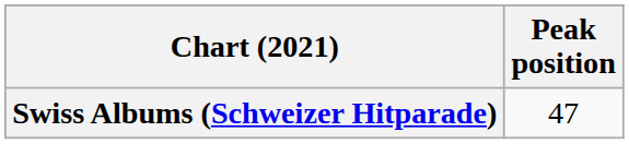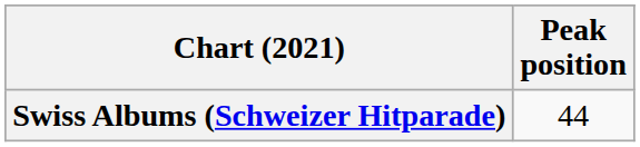Swiss Albums (Schweizer Hitparade) | Peak position: 47 -> 44
